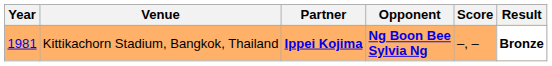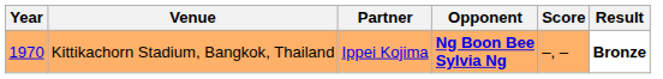Kittikachorn Stadium, Bangkok, Thailand | Year: 1981 -> 1970
Kittikachorn Stadium, Bangkok, Thailand | Partner: bold -> normal
